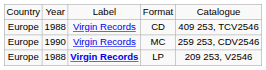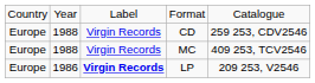CD | column 5: 409 253, TCV2546 -> 259 253, CDV2546
MC | column 2: 1990 -> 1988
MC | column 5: 259 253, CDV2546 -> 409 253, TCV2546
LP | column 2: 1988 -> 1986
